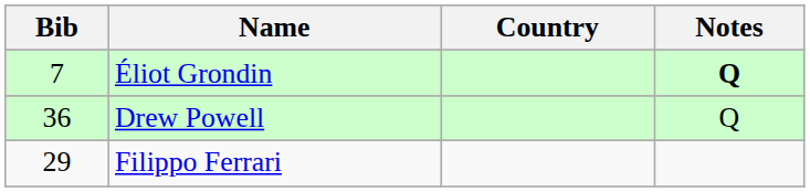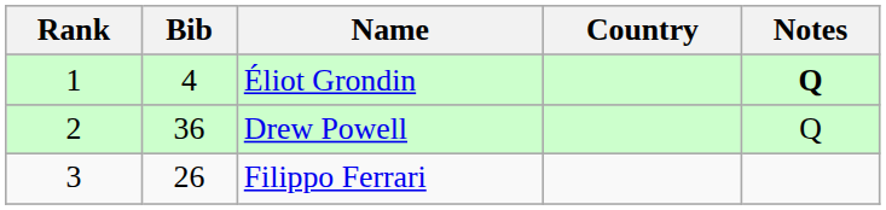+ column: Rank | 1 | 2 | 3
Éliot Grondin | Bib: 7 -> 4
Filippo Ferrari | Bib: 29 -> 26
